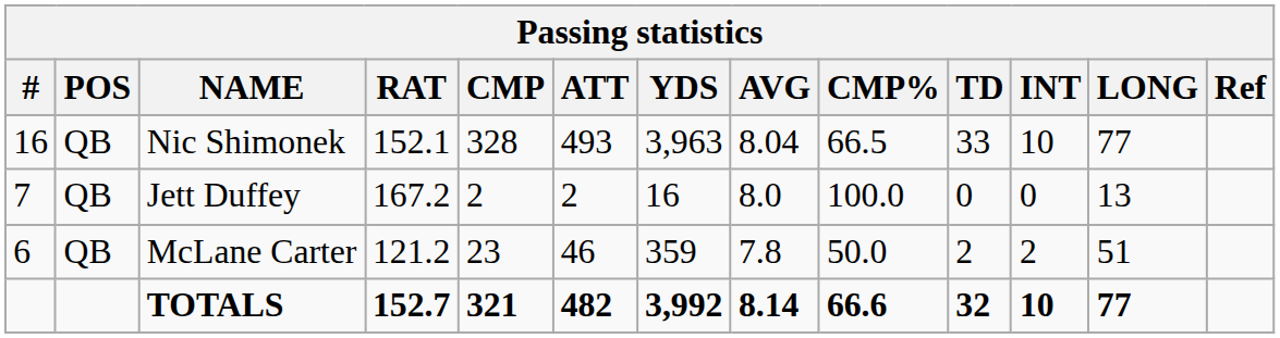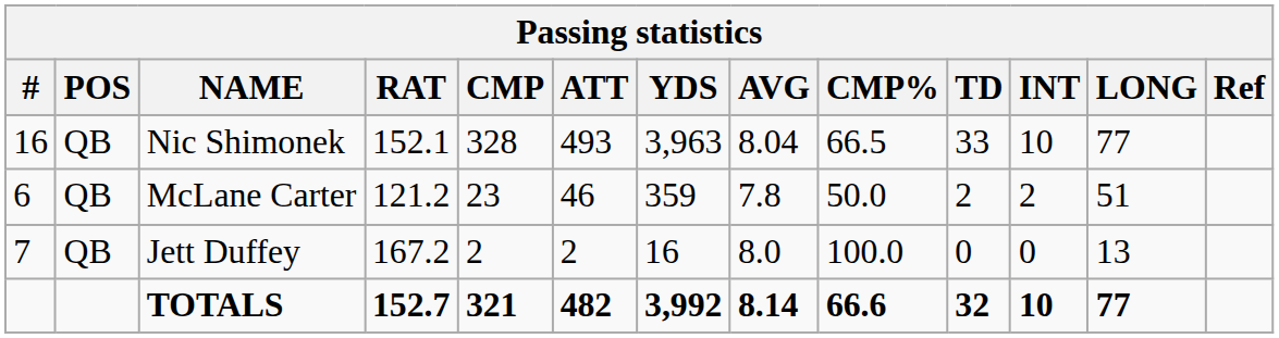rows swapped: McLane Carter <-> Jett Duffey
